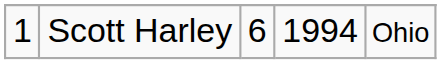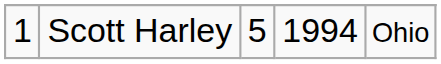Scott Harley | column 3: 6 -> 5
